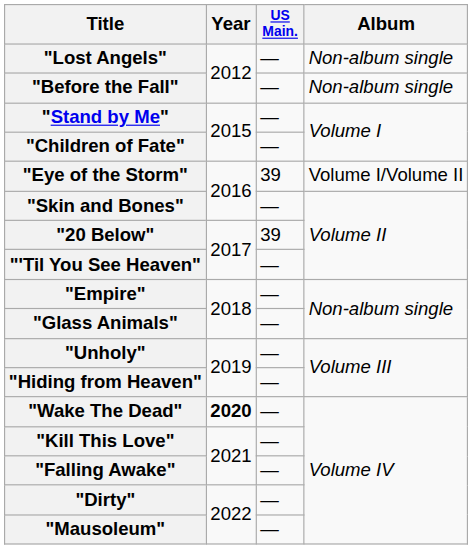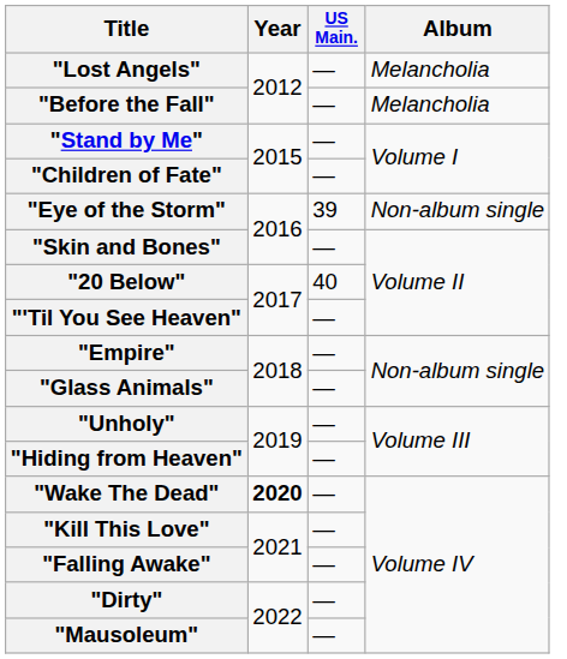"Lost Angels" | Album: Non-album single -> Melancholia
"Before the Fall" | Album: Non-album single -> Melancholia
"Eye of the Storm" | Album: Volume I/Volume II -> Non-album single
"20 Below" | US Main.: 39 -> 40
